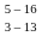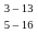rows swapped: 3 – 13 <-> 5 – 16
